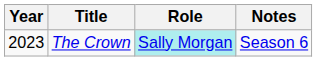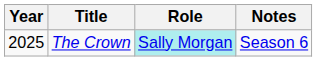The Crown | Year: 2023 -> 2025
